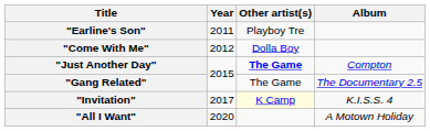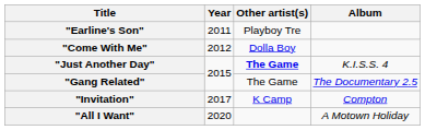"Just Another Day" | Album: Compton -> K.I.S.S. 4
"Invitation" | Other artist(s): lightyellow background -> no background
"Invitation" | Album: K.I.S.S. 4 -> Compton
